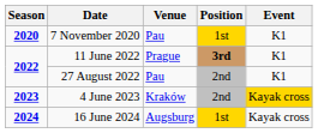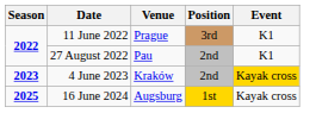- row: 2020 | 7 November 2020 | Pau | 1st | K1
11 June 2022 | Position: bold -> normal
16 June 2024 | Season: 2024 -> 2025
